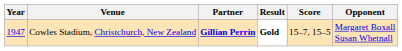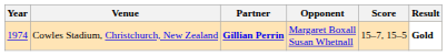columns swapped: Opponent <-> Result
Cowles Stadium, Christchurch, New Zealand | Year: 1947 -> 1974
